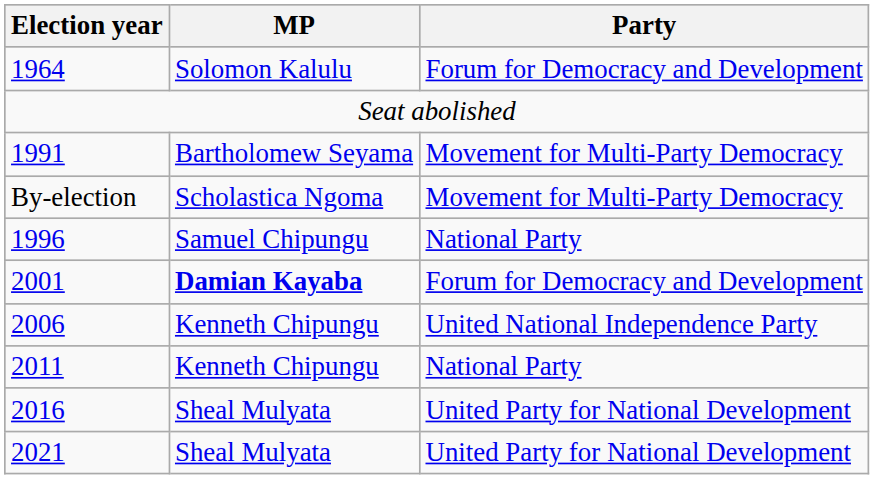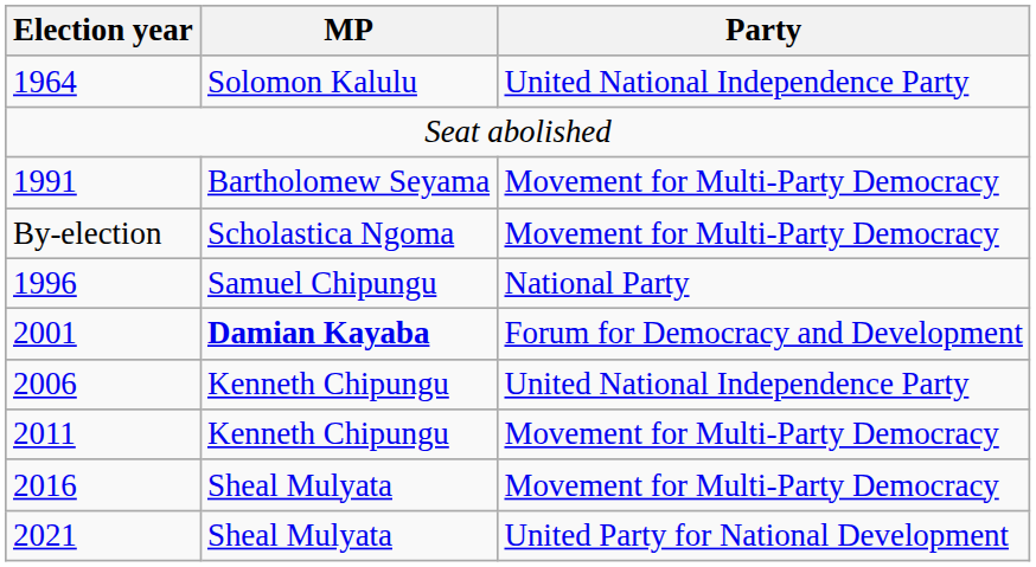1964 | Party: Forum for Democracy and Development -> United National Independence Party
2011 | Party: National Party -> Movement for Multi-Party Democracy
2016 | Party: United Party for National Development -> Movement for Multi-Party Democracy
